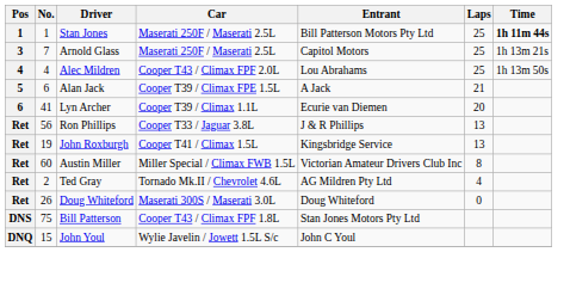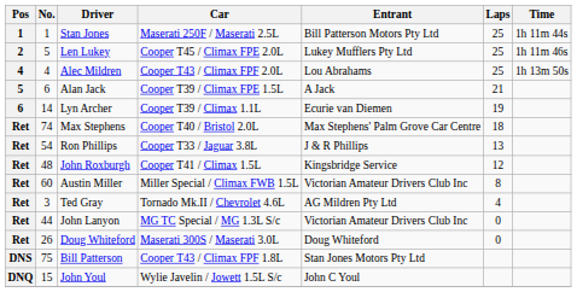Stan Jones | Time: bold -> normal
+ row: 2 | 5 | Len Lukey | Cooper T45 / Climax FPE 2.0L | Lukey Mufflers Pty Ltd | 25 | 1h 11m 46s
- row: 3 | 7 | Arnold Glass | Maserati 250F / Maserati 2.5L | Capitol Motors | 25 | 1h 13m 21s
Lyn Archer | No.: 41 -> 14
Lyn Archer | Laps: 20 -> 19
+ row: Ret | 74 | Max Stephens | Cooper T40 / Bristol 2.0L | Max Stephens' Palm Grove Car Centre | 18
Ron Phillips | No.: 56 -> 54
John Roxburgh | No.: 19 -> 48
John Roxburgh | Laps: 13 -> 12
Ted Gray | No.: 2 -> 3
+ row: Ret | 44 | John Lanyon | MG TC Special / MG 1.3L S/c | Victorian Amateur Drivers Club Inc | 0
